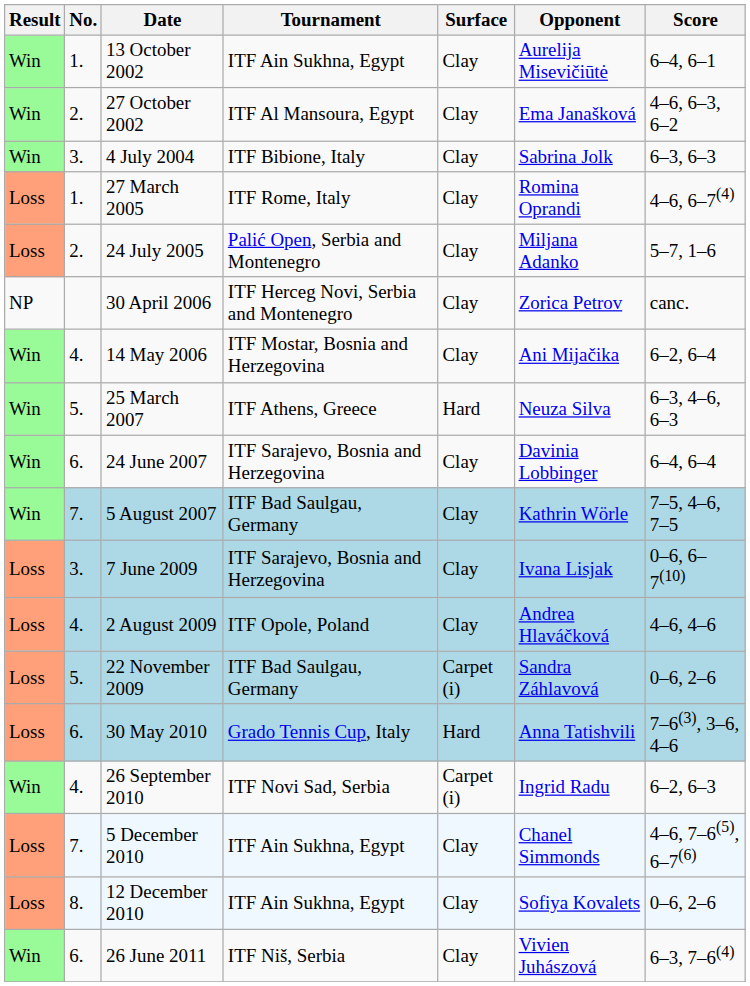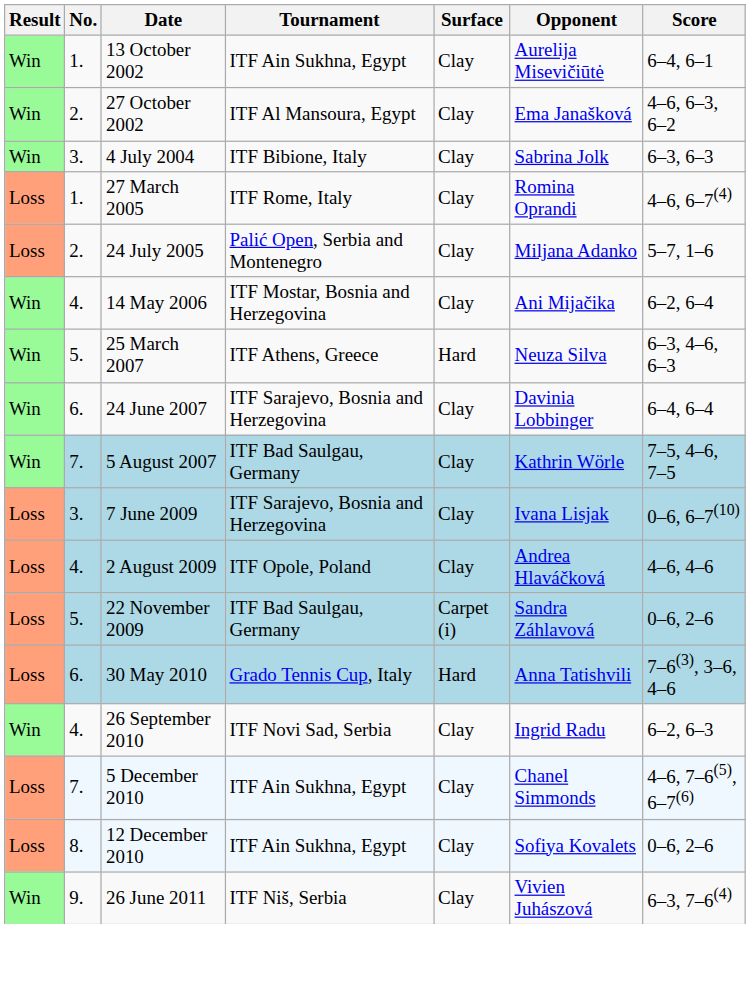- row: NP | 30 April 2006 | ITF Herceg Novi, Serbia and Montenegro | Clay | Zorica Petrov | canc.
26 September 2010 | Surface: Carpet (i) -> Clay
26 June 2011 | No.: 6. -> 9.
